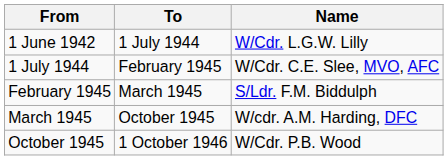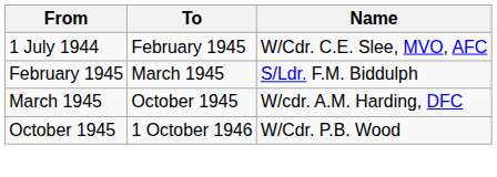- row: 1 June 1942 | 1 July 1944 | W/Cdr. L.G.W. Lilly
